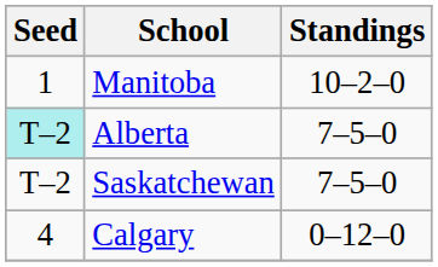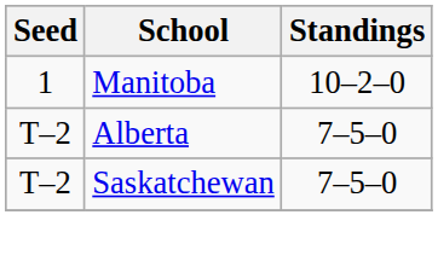Alberta | Seed: paleturquoise background -> no background
- row: 4 | Calgary | 0–12–0
